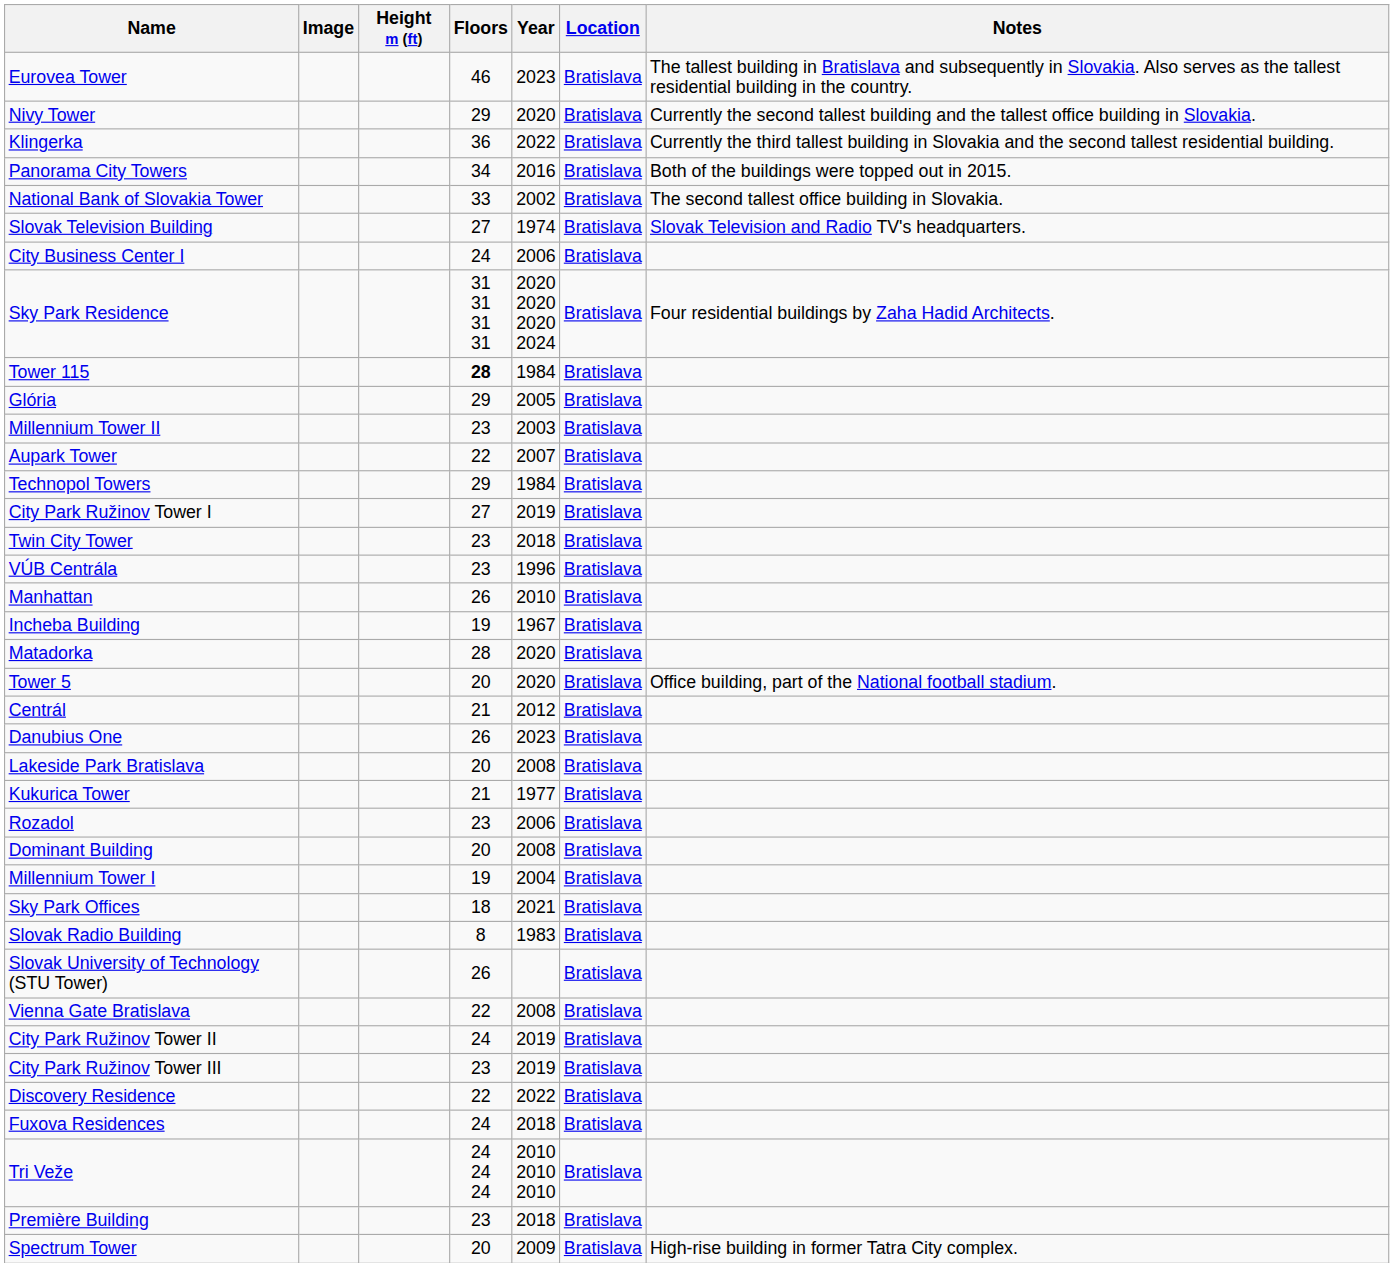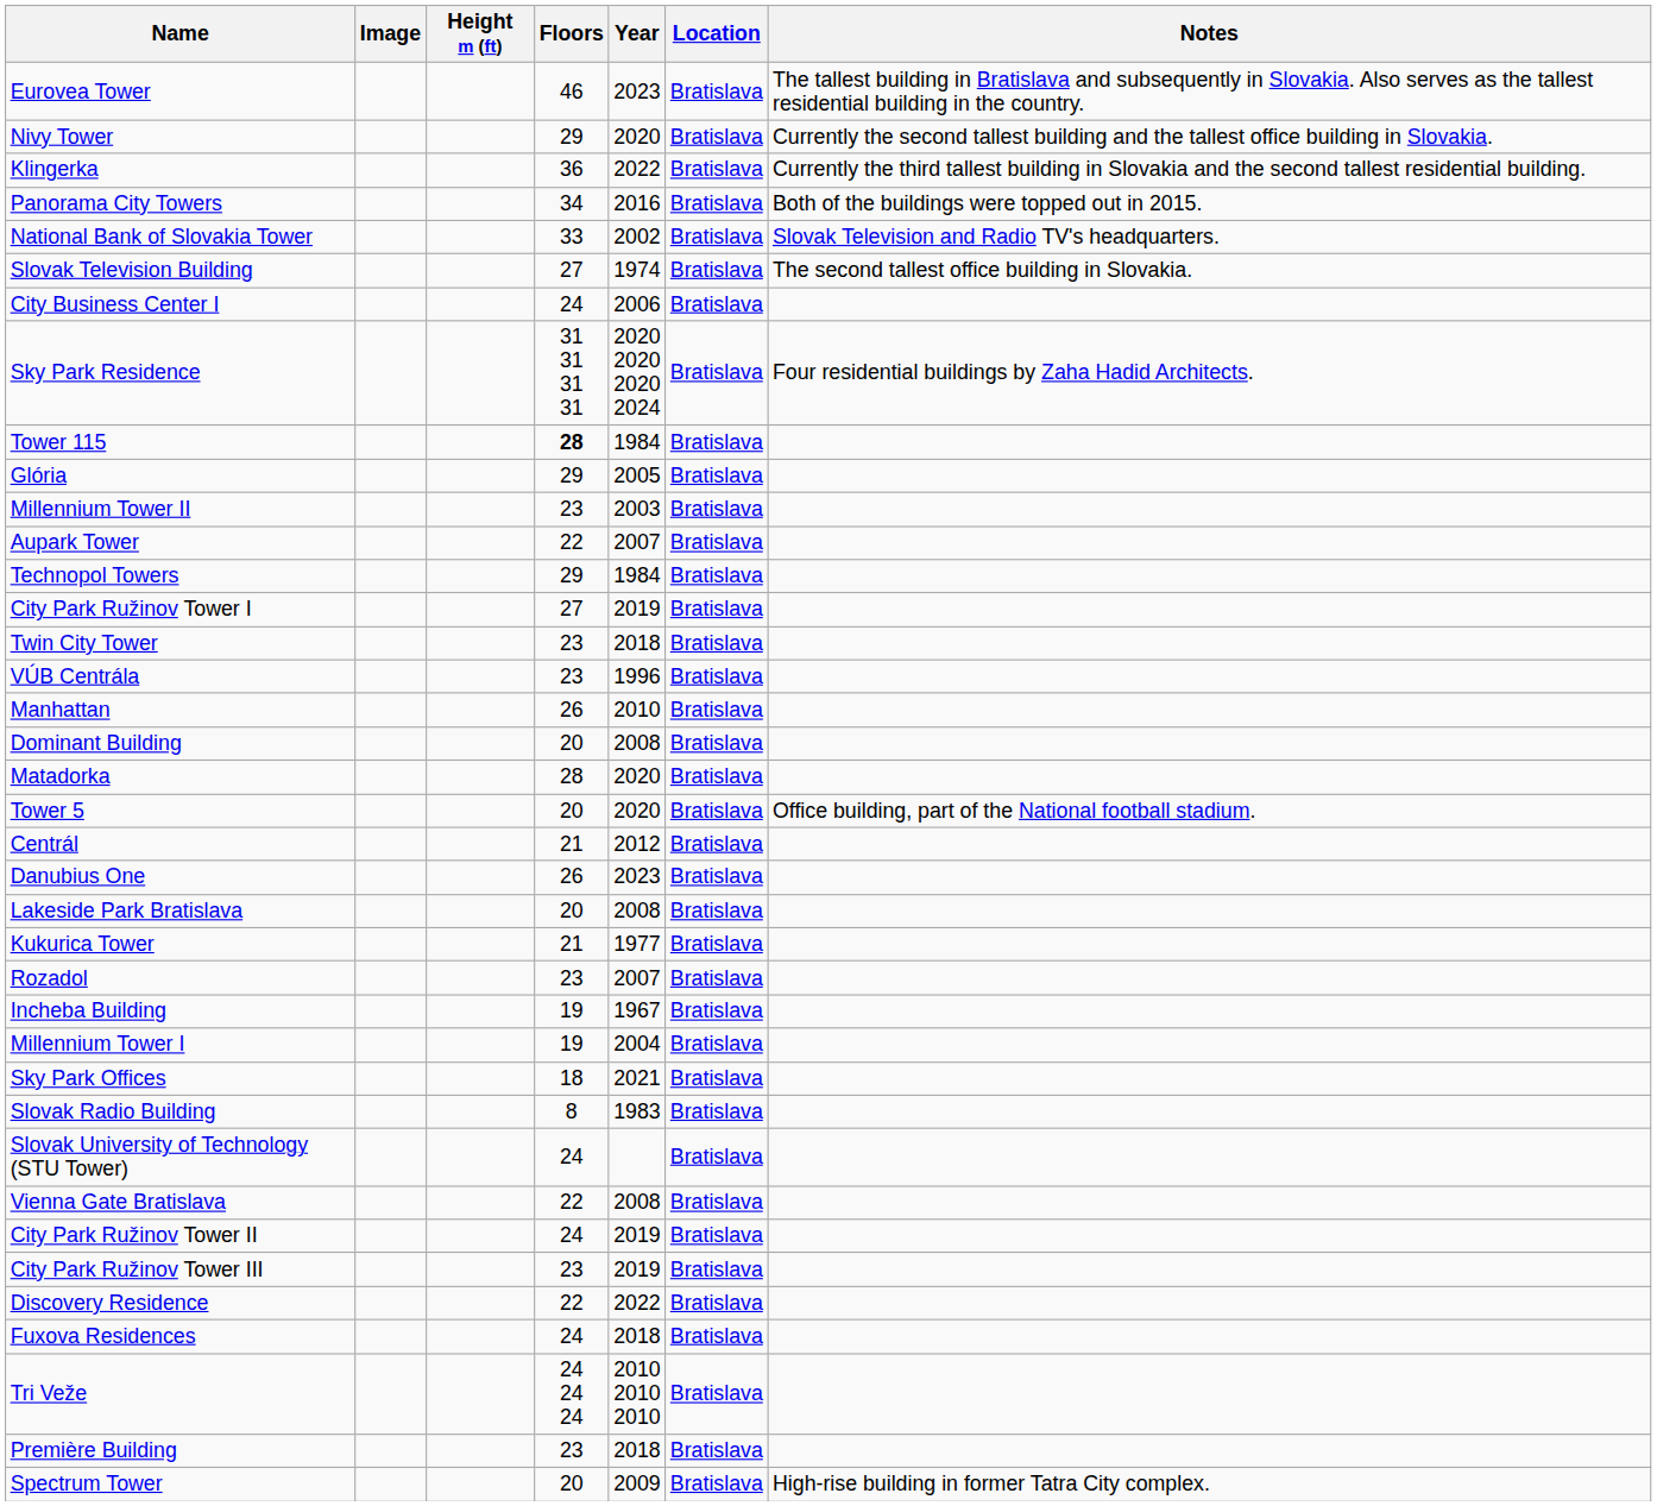National Bank of Slovakia Tower | Notes: The second tallest office building in Slovakia. -> Slovak Television and Radio TV's headquarters.
Slovak Television Building | Notes: Slovak Television and Radio TV's headquarters. -> The second tallest office building in Slovakia.
rows swapped: Incheba Building <-> Dominant Building
Rozadol | Year: 2006 -> 2007
Slovak University of Technology (STU Tower) | Floors: 26 -> 24
